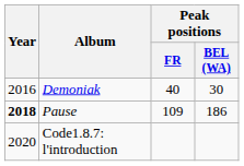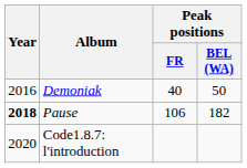Demoniak | Peak positions / BEL (WA): 30 -> 50
Pause | Peak positions / FR: 109 -> 106
Pause | Peak positions / BEL (WA): 186 -> 182
